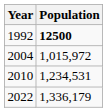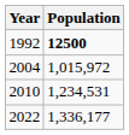2022 | Population: 1,336,179 -> 1,336,177
